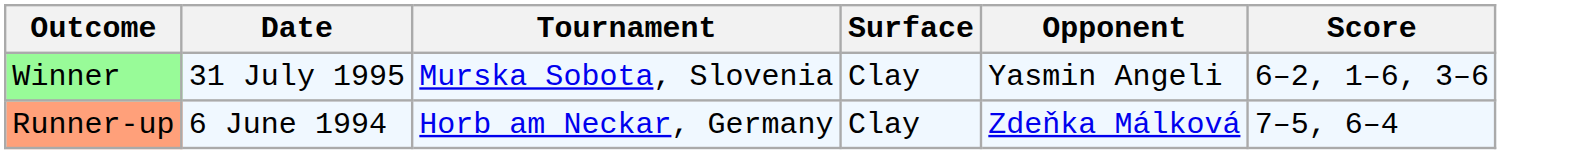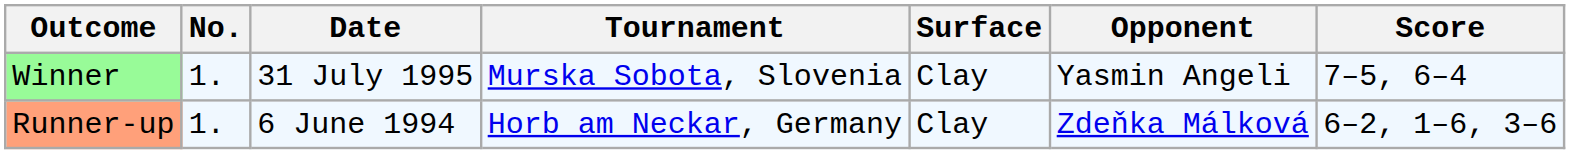+ column: No. | 1. | 1.
Winner | Score: 6–2, 1–6, 3–6 -> 7–5, 6–4
Runner-up | Score: 7–5, 6–4 -> 6–2, 1–6, 3–6
